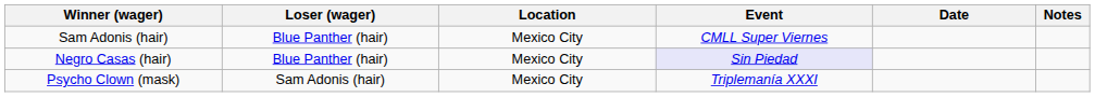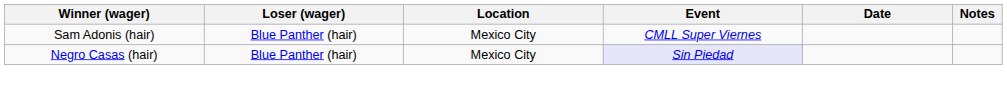- row: Psycho Clown (mask) | Sam Adonis (hair) | Mexico City | Triplemanía XXXI
